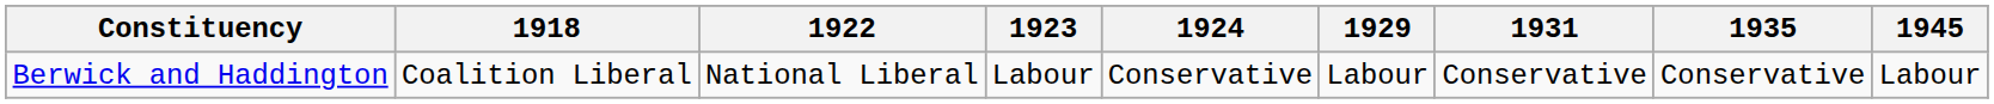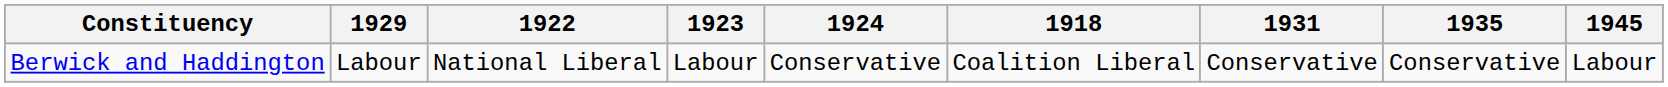columns swapped: 1918 <-> 1929
